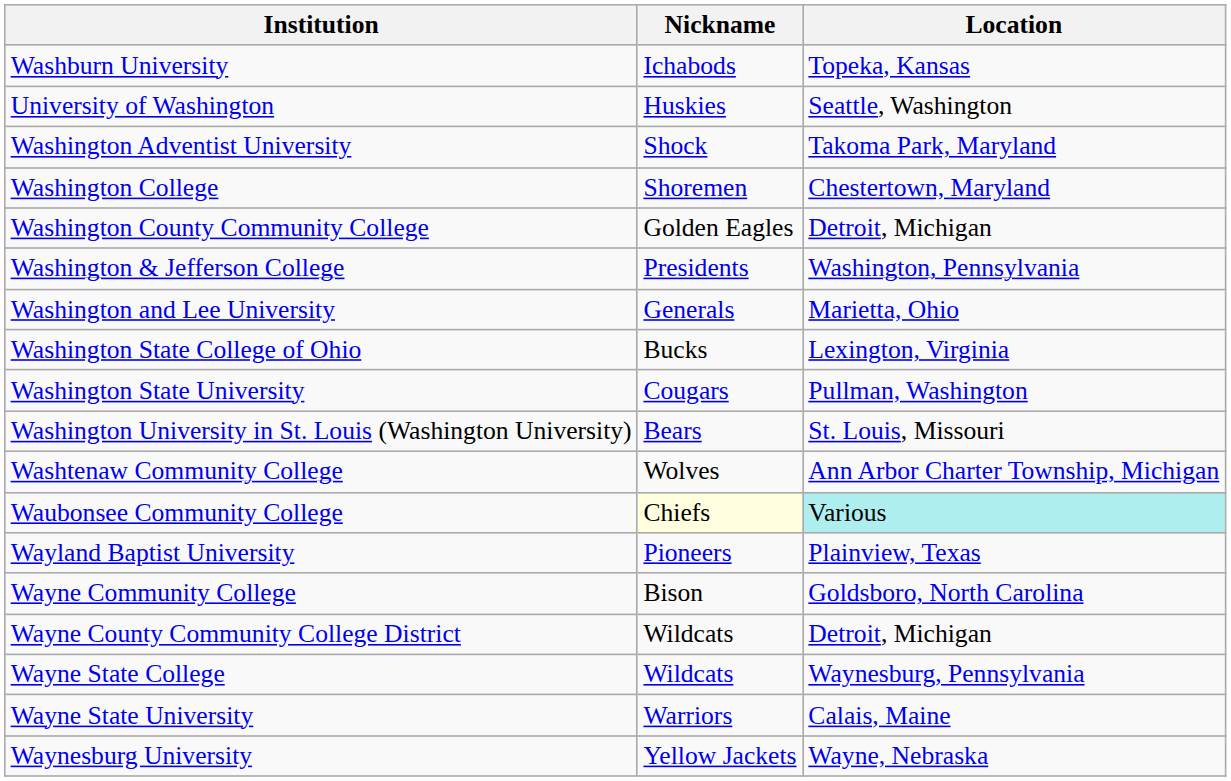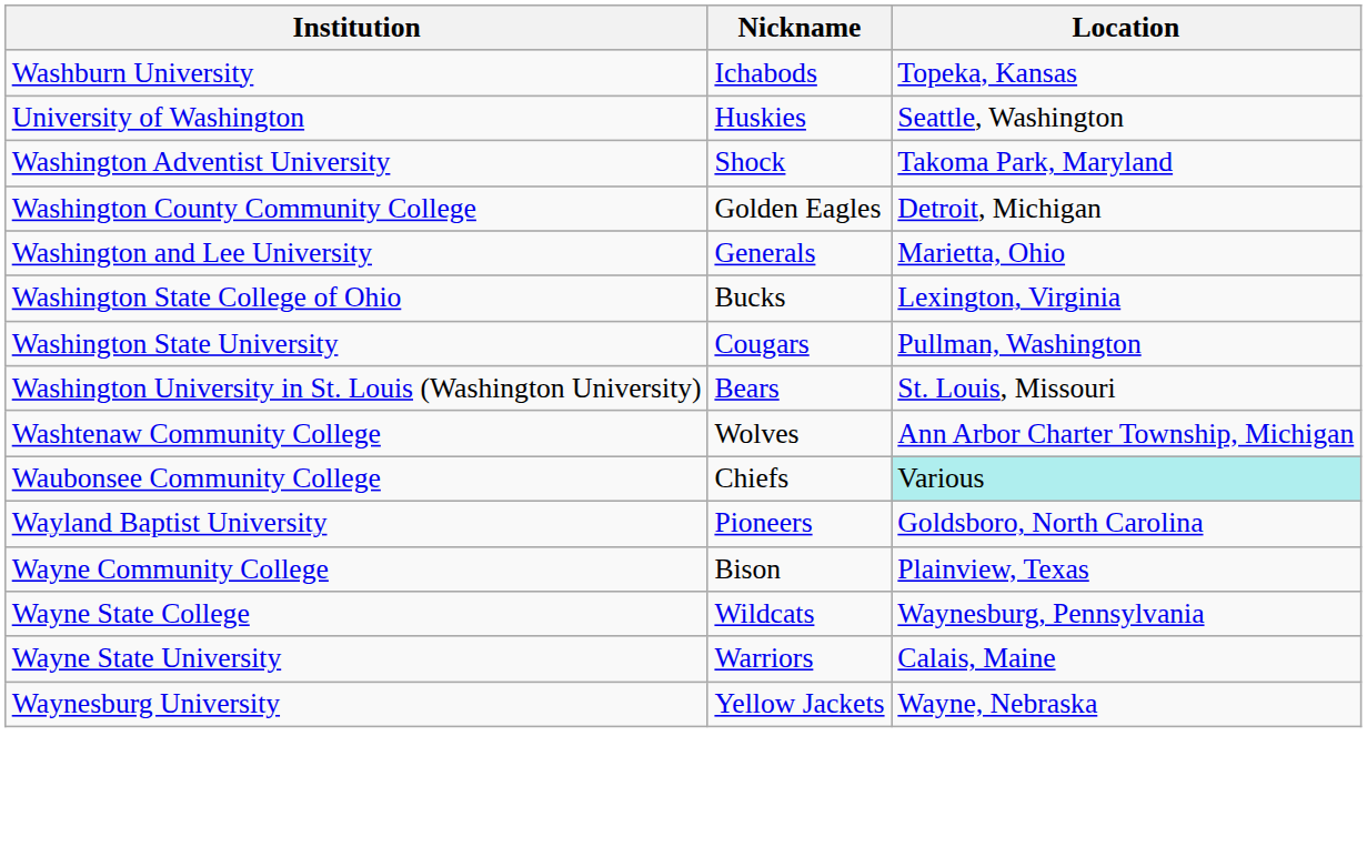- row: Washington College | Shoremen | Chestertown, Maryland
- row: Washington & Jefferson College | Presidents | Washington, Pennsylvania
Waubonsee Community College | Nickname: lightyellow background -> no background
Wayland Baptist University | Location: Plainview, Texas -> Goldsboro, North Carolina
Wayne Community College | Location: Goldsboro, North Carolina -> Plainview, Texas
- row: Wayne County Community College District | Wildcats | Detroit, Michigan
